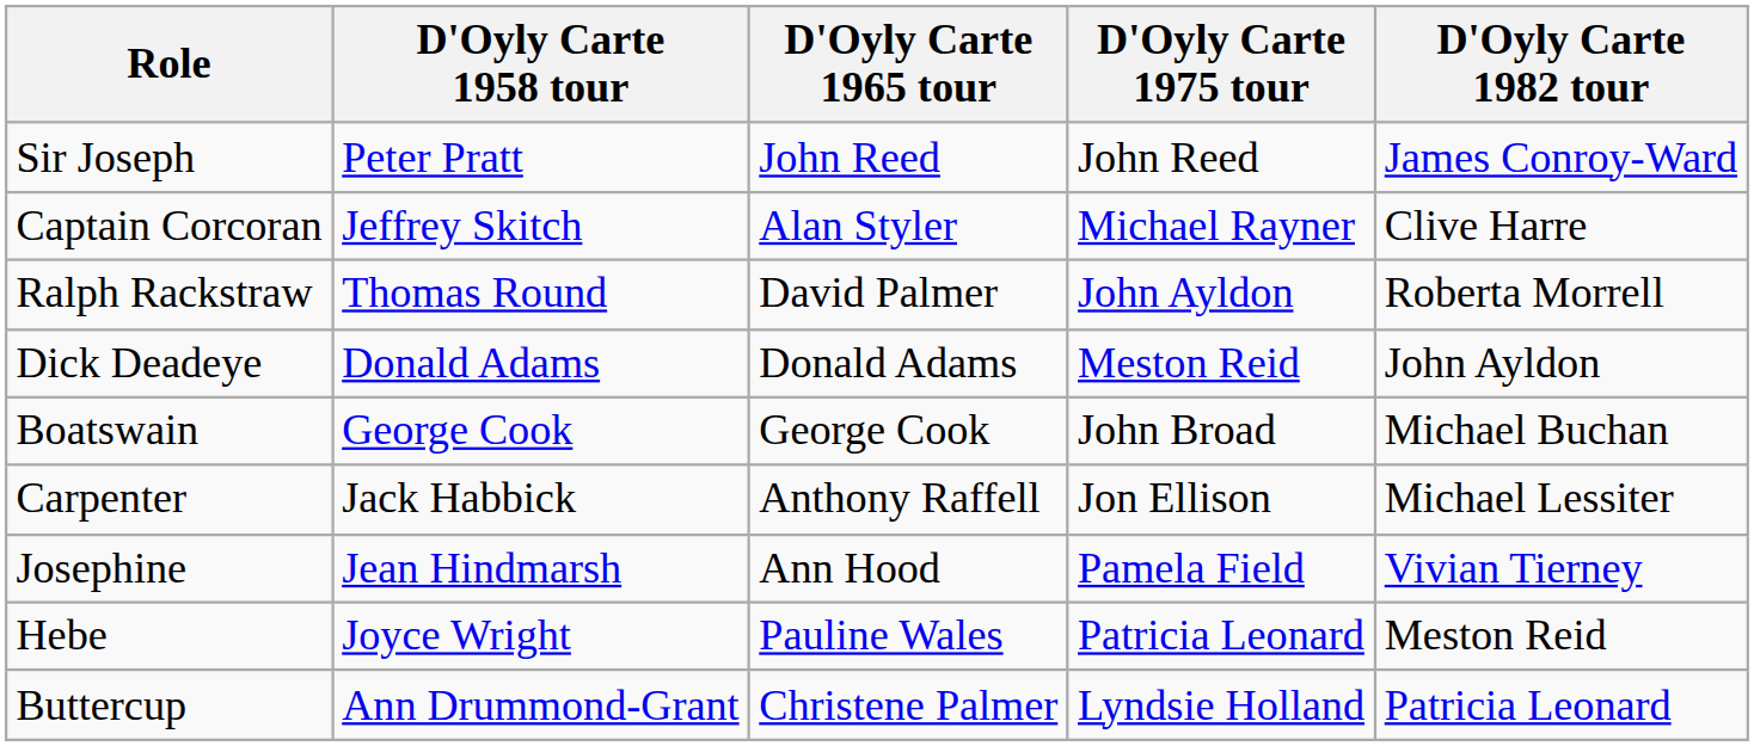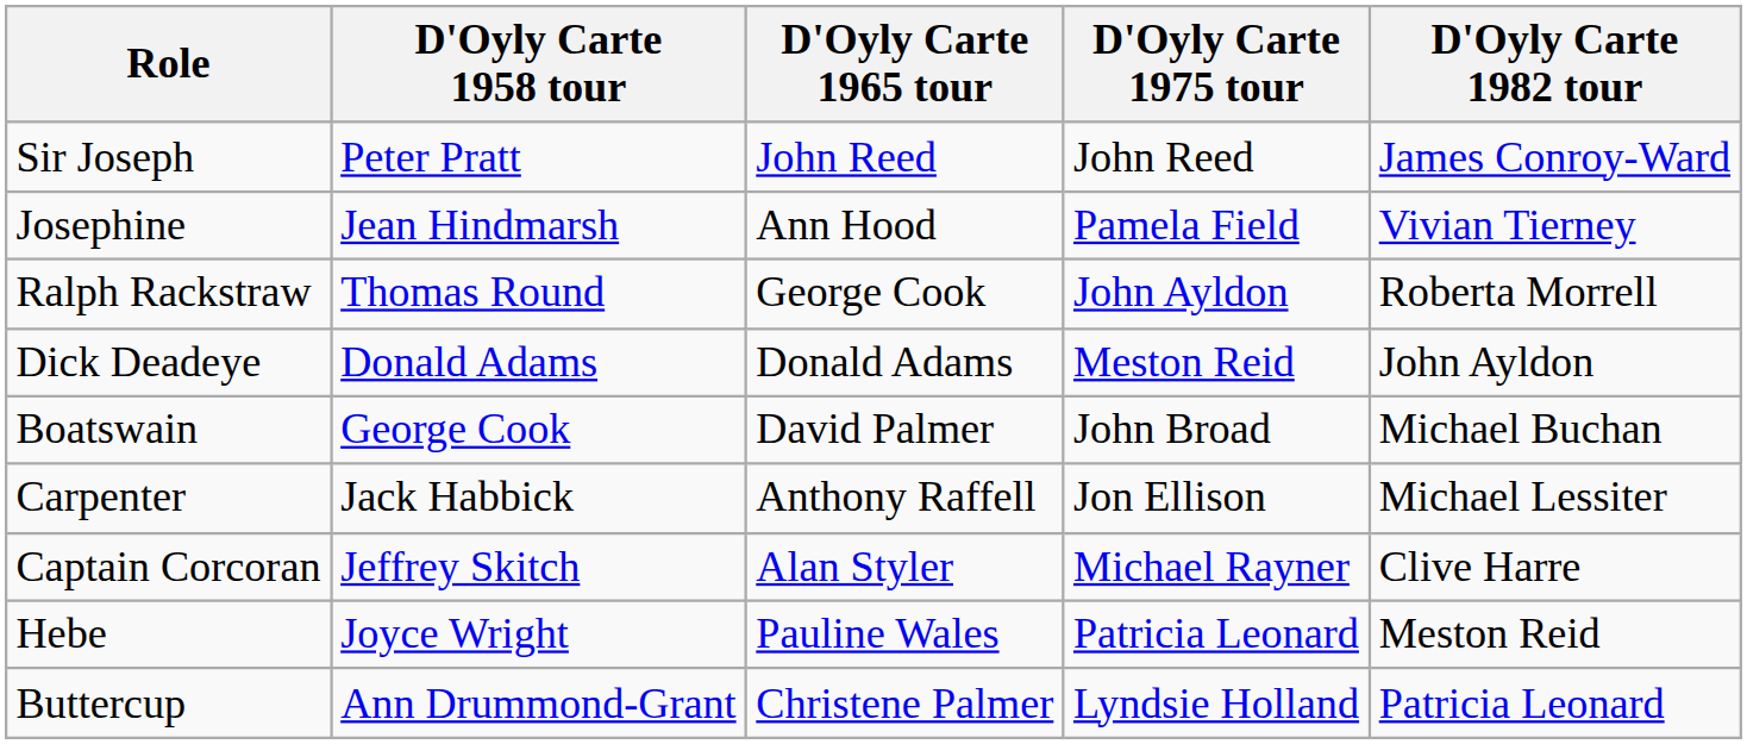rows swapped: Captain Corcoran <-> Josephine
Ralph Rackstraw | D'Oyly Carte 1965 tour: David Palmer -> George Cook
Boatswain | D'Oyly Carte 1965 tour: George Cook -> David Palmer
